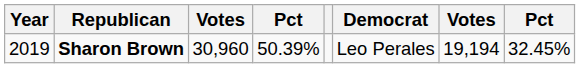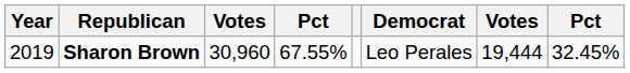Sharon Brown | column 4: 50.39% -> 67.55%
Sharon Brown | column 7: 19,194 -> 19,444
